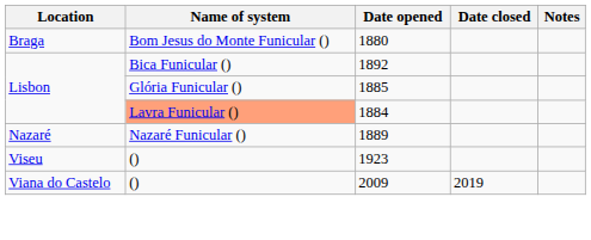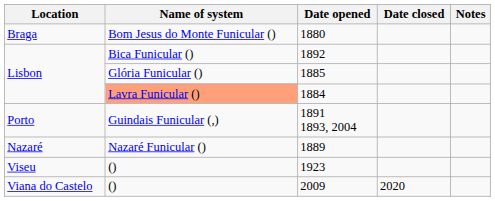+ row: Porto | Guindais Funicular (,) | 1891 1893, 2004
2009 | Date closed: 2019 -> 2020
